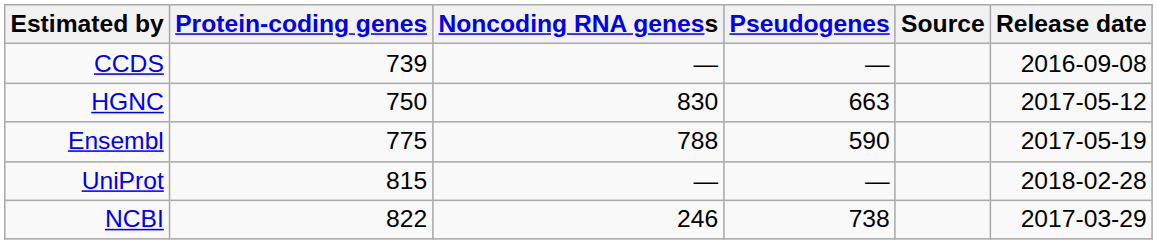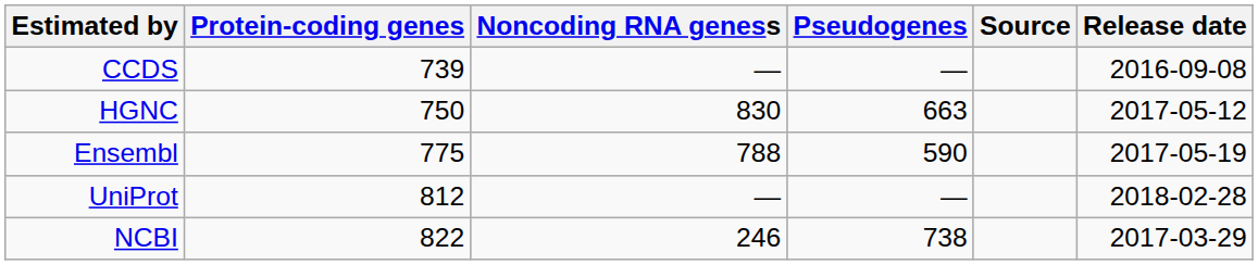UniProt | Protein-coding genes: 815 -> 812
